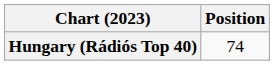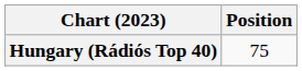Hungary (Rádiós Top 40) | Position: 74 -> 75
